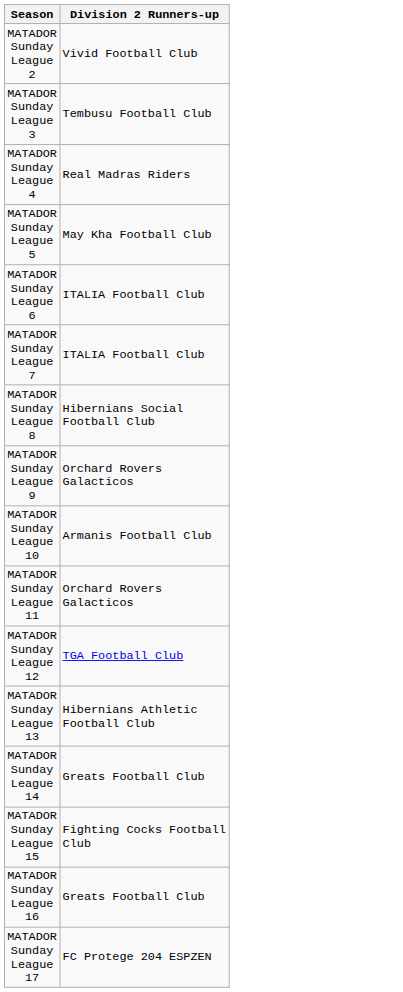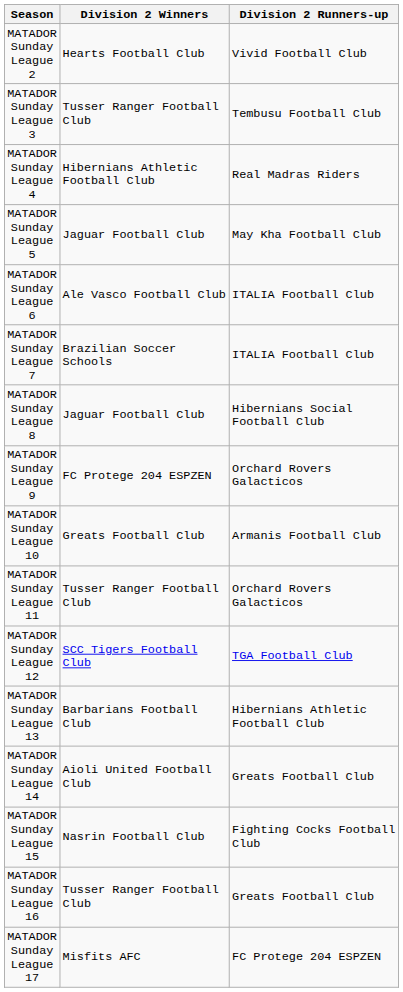+ column: Division 2 Winners | Hearts Football Club | Tusser Ranger Football Club | Hibernians Athletic Football Club | Jaguar Football Club | Ale Vasco Football Club | Brazilian Soccer Schools | Jaguar Football Club | FC Protege 204 ESPZEN | Greats Football Club | Tusser Ranger Football Club | SCC Tigers Football Club | Barbarians Football Club | Aioli United Football Club | Nasrin Football Club | Tusser Ranger Football Club | Misfits AFC
